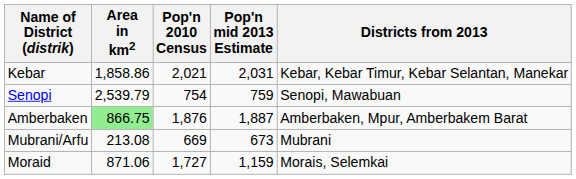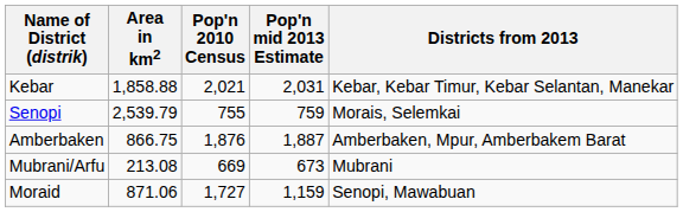Kebar | Area in km2: 1,858.86 -> 1,858.88
Senopi | Pop'n 2010 Census: 754 -> 755
Senopi | Districts from 2013: Senopi, Mawabuan -> Morais, Selemkai
Amberbaken | Area in km2: lightgreen background -> no background
Moraid | Districts from 2013: Morais, Selemkai -> Senopi, Mawabuan
